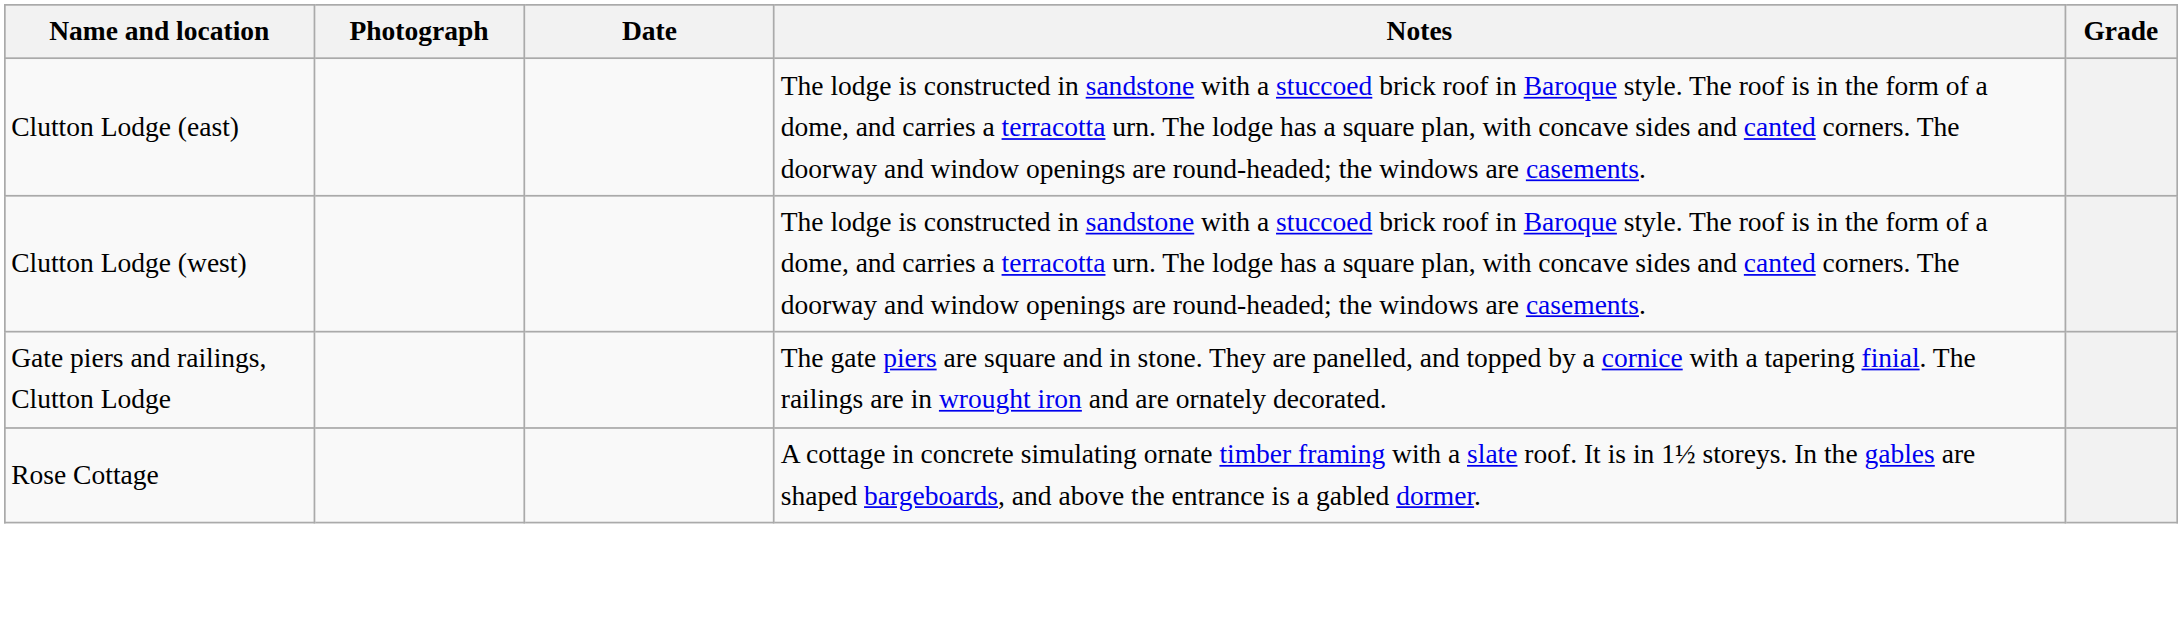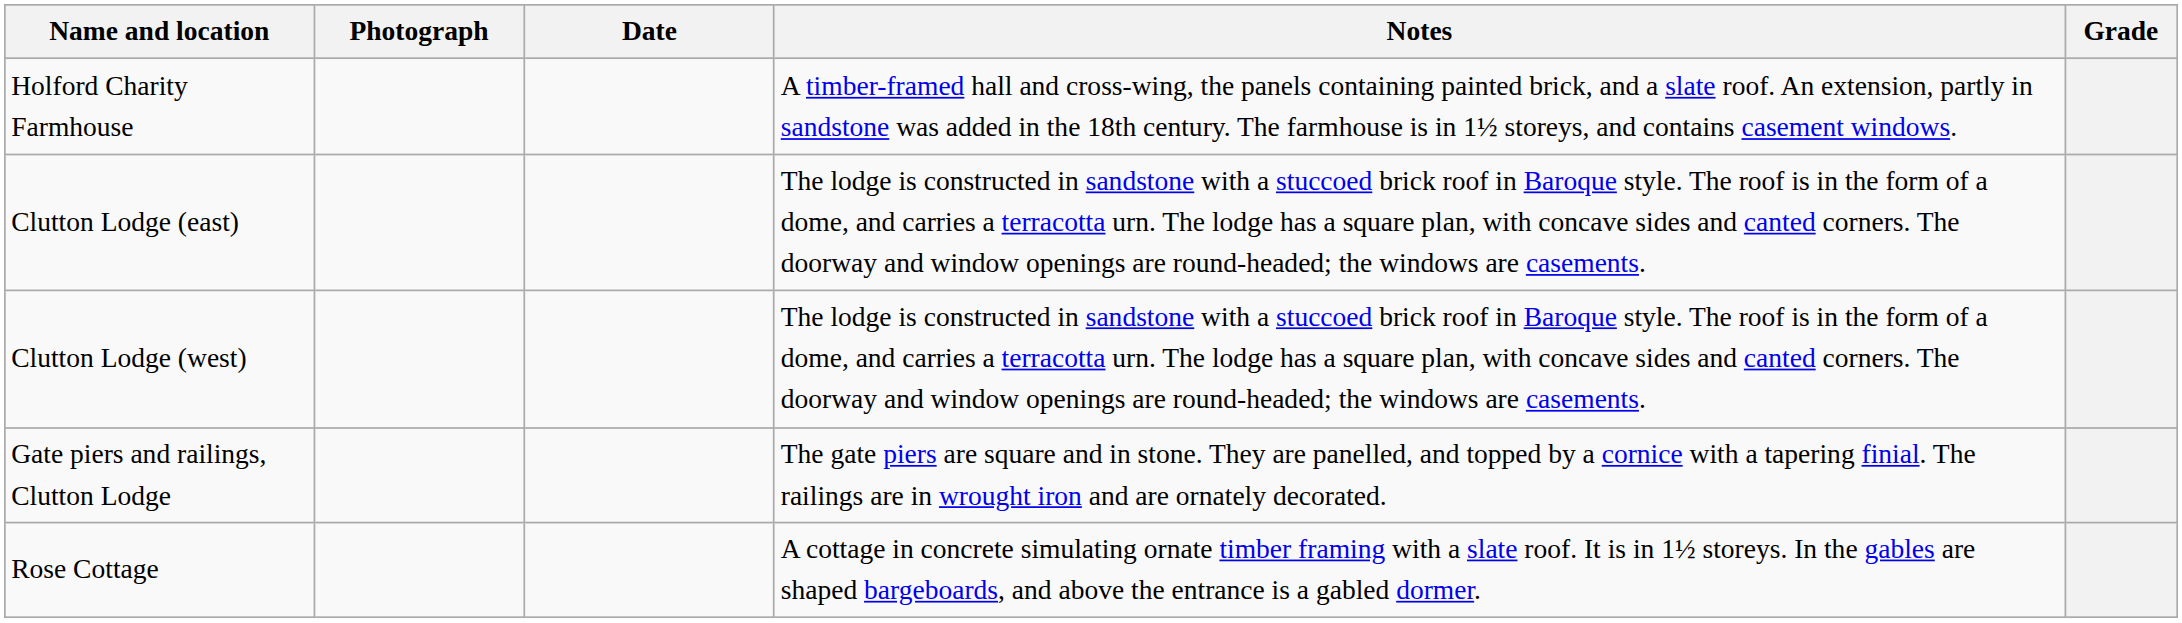+ row: Holford Charity Farmhouse | A timber-framed hall and cross-wing, the panels containing painted brick, and a slate roof. An extension, partly in sandstone was added in the 18th century. The farmhouse is in 1½ storeys, and contains casement windows.
